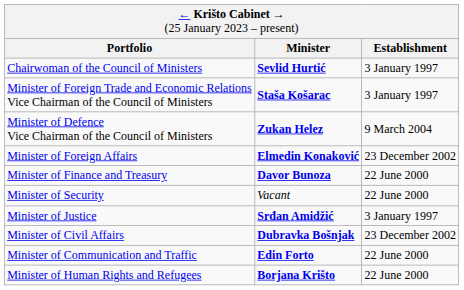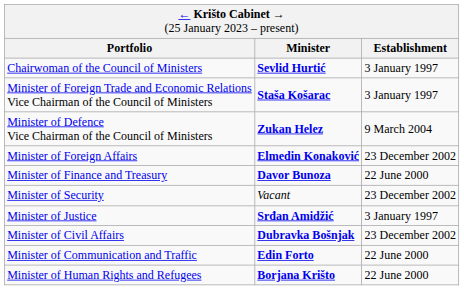Minister of Security | column 3: 22 June 2000 -> 23 December 2002
